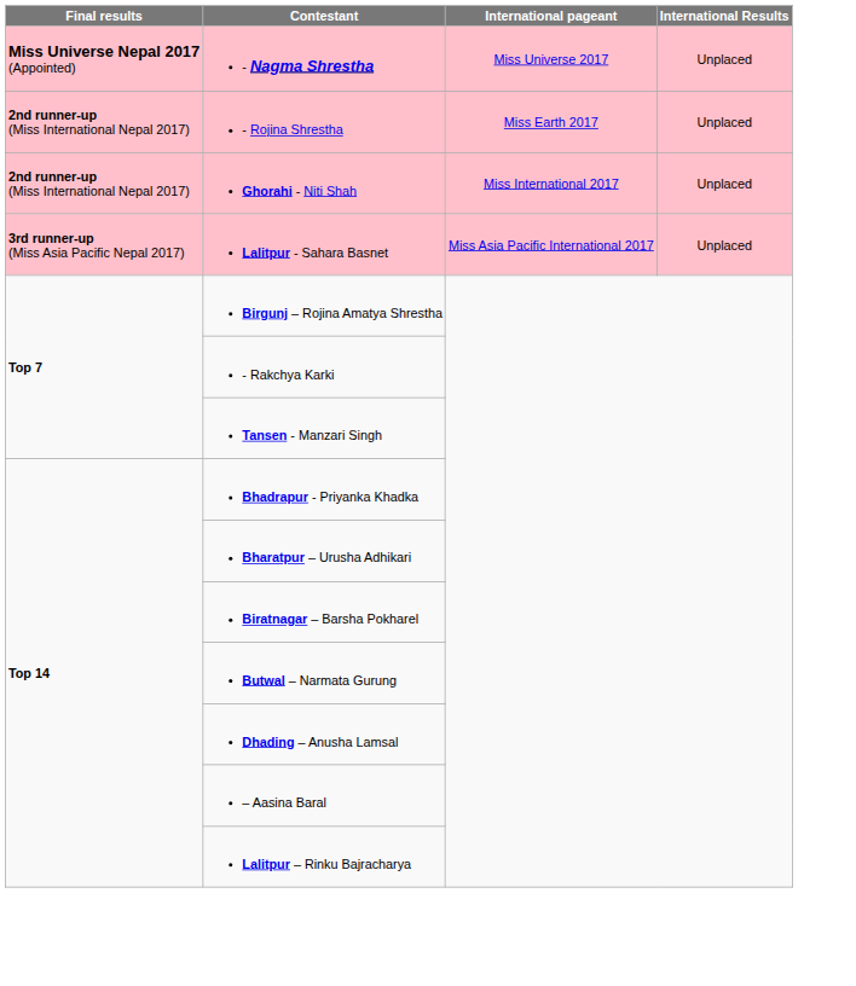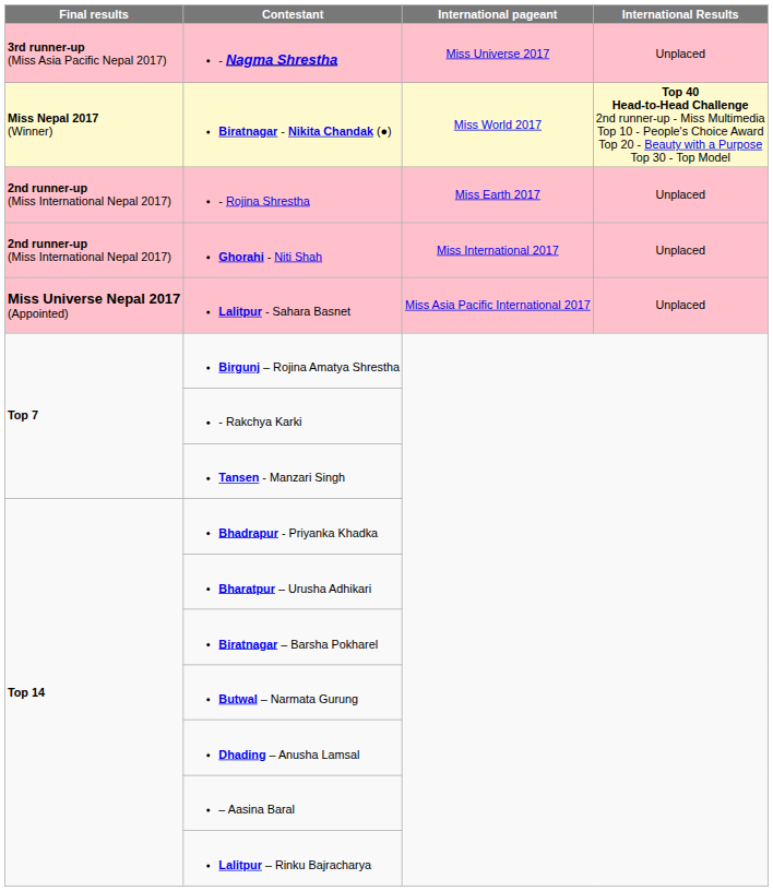- Nagma Shrestha | Final results: Miss Universe Nepal 2017 (Appointed) -> 3rd runner-up (Miss Asia Pacific Nepal 2017)
+ row: Miss Nepal 2017 (Winner) | Biratnagar - Nikita Chandak (●) | Miss World 2017 | Top 40 Head-to-Head Challenge 2nd runner-up - Miss Multimedia Top 10 - People's Choice Award Top 20 - Beauty with a Purpose Top 30 - Top Model
Lalitpur - Sahara Basnet | Final results: 3rd runner-up (Miss Asia Pacific Nepal 2017) -> Miss Universe Nepal 2017 (Appointed)
